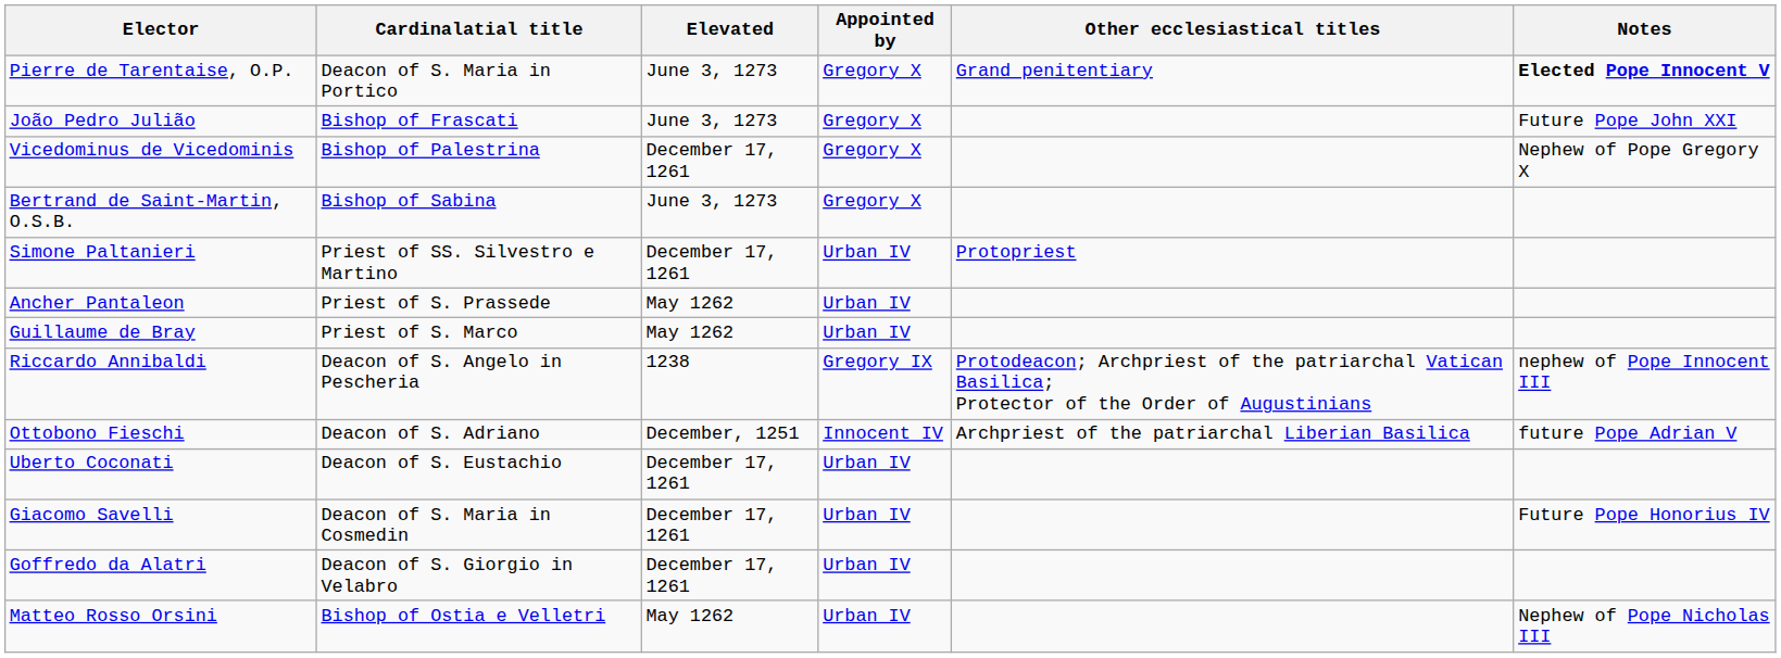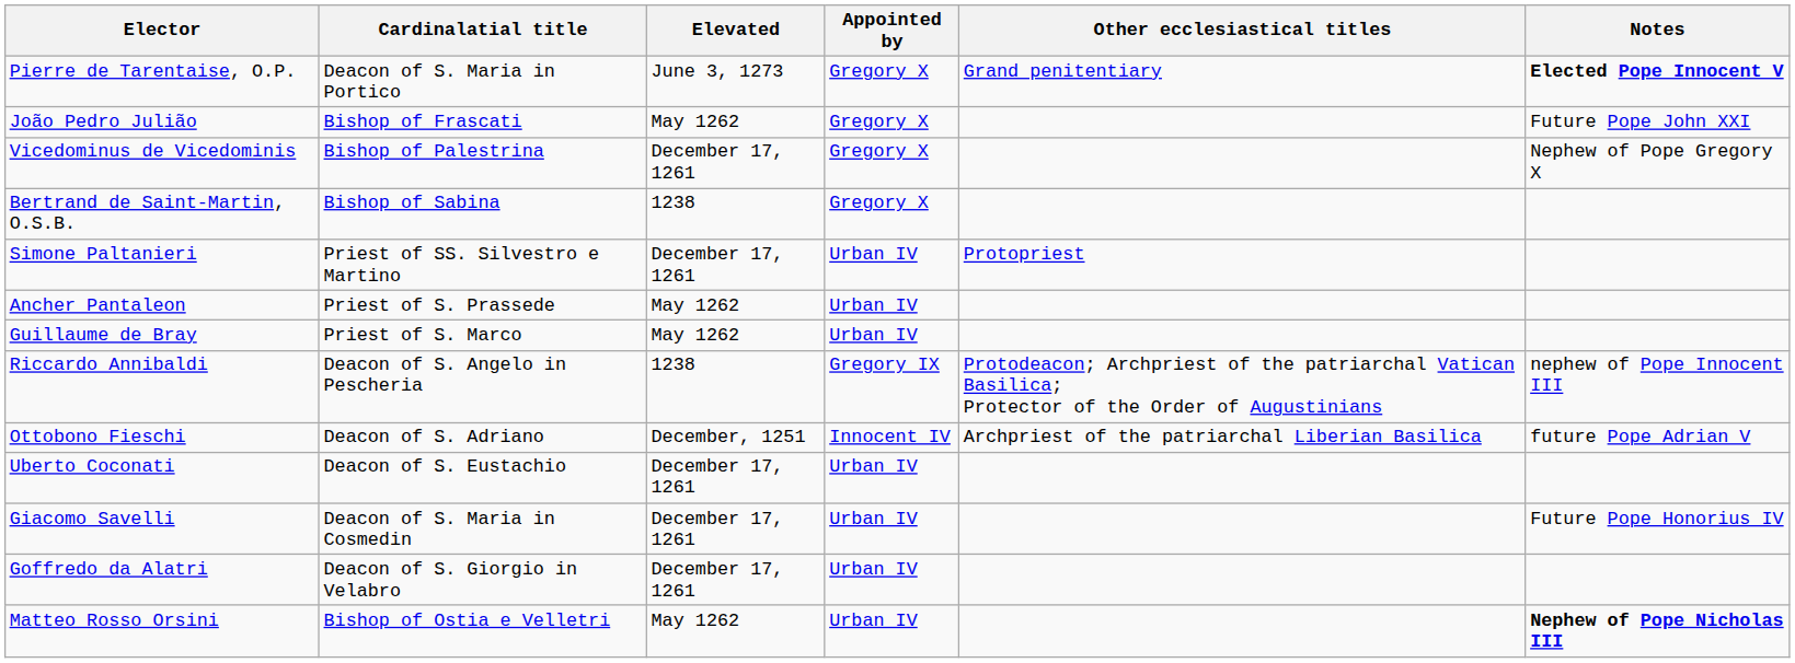João Pedro Julião | Elevated: June 3, 1273 -> May 1262
Bertrand de Saint-Martin, O.S.B. | Elevated: June 3, 1273 -> 1238
Matteo Rosso Orsini | Notes: normal -> bold
